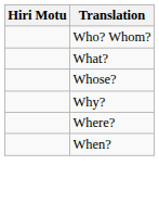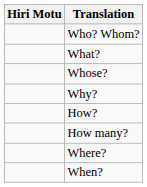+ row: How?
+ row: How many?
